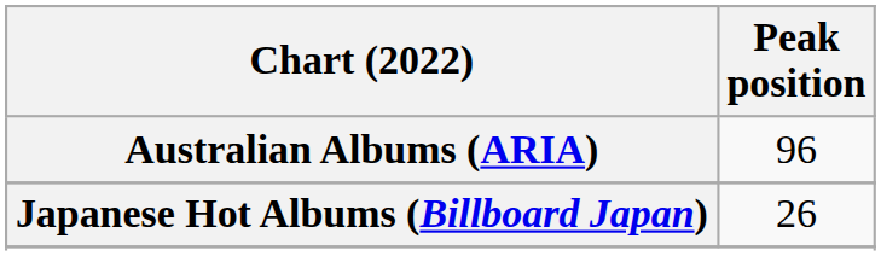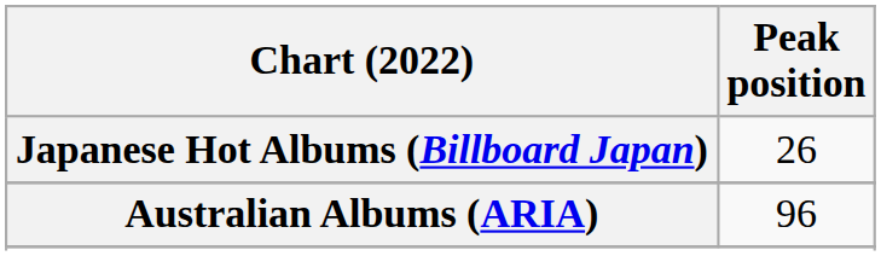rows swapped: Australian Albums (ARIA) <-> Japanese Hot Albums (Billboard Japan)
